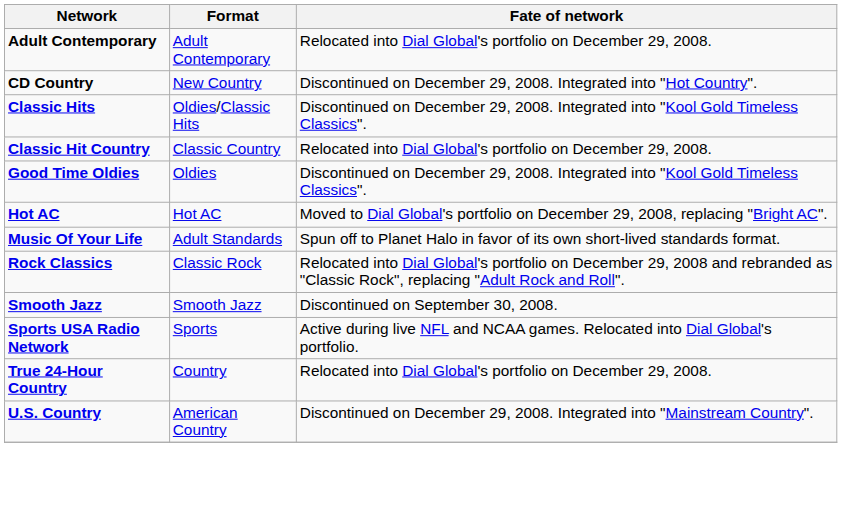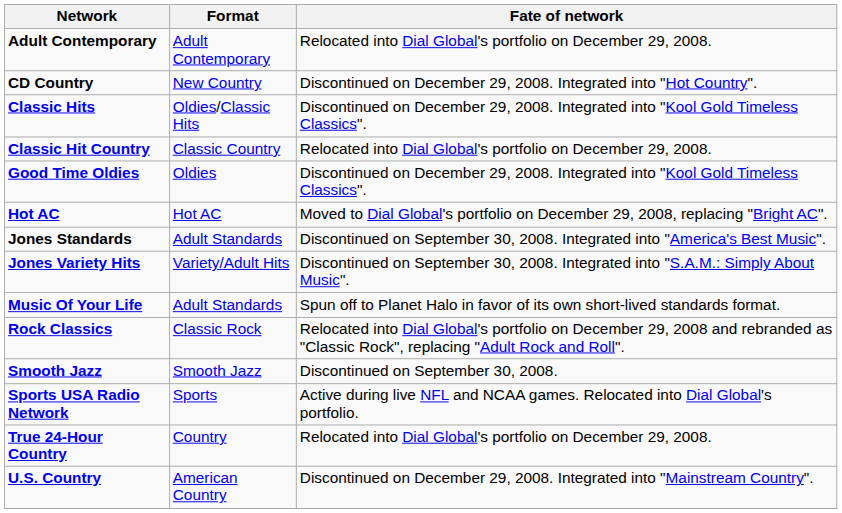+ row: Jones Standards | Adult Standards | Discontinued on September 30, 2008. Integrated into "America's Best Music".
+ row: Jones Variety Hits | Variety/Adult Hits | Discontinued on September 30, 2008. Integrated into "S.A.M.: Simply About Music".
